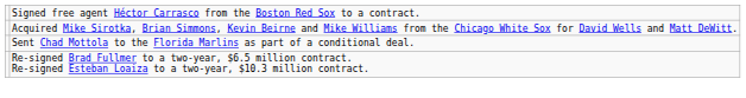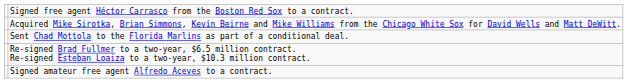+ row: Signed amateur free agent Alfredo Aceves to a contract.
